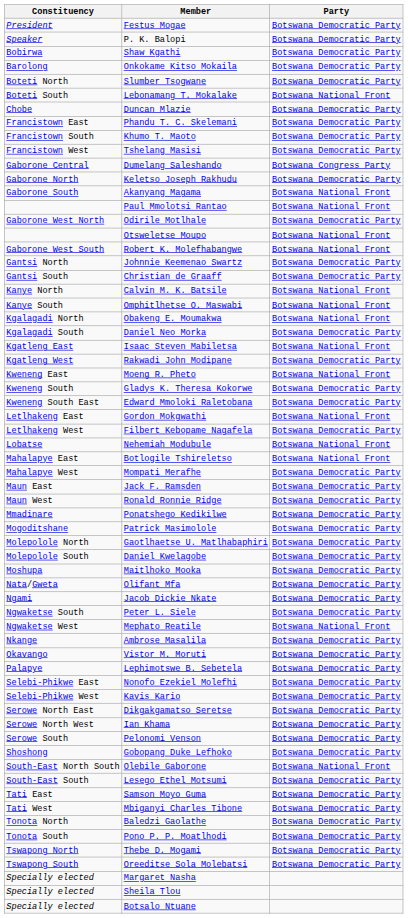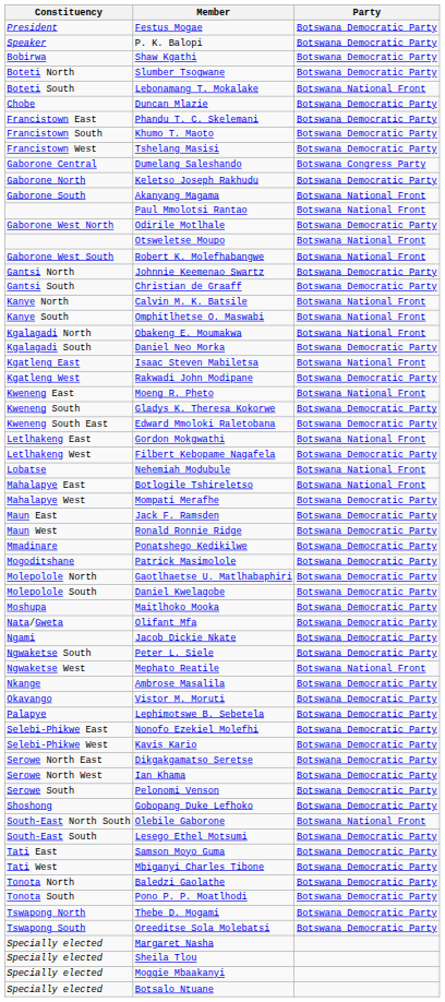- row: Barolong | Onkokame Kitso Mokaila | Botswana Democratic Party
+ row: Specially elected | Moggie Mbaakanyi
